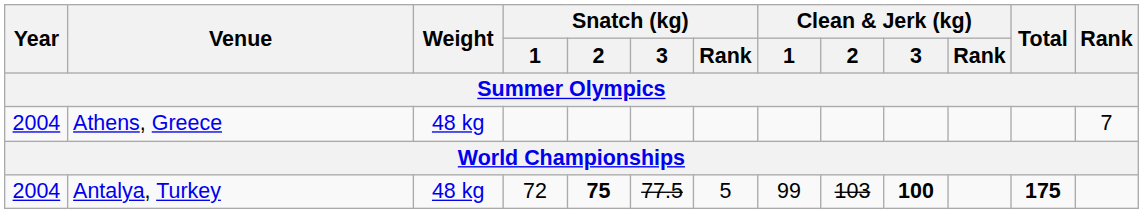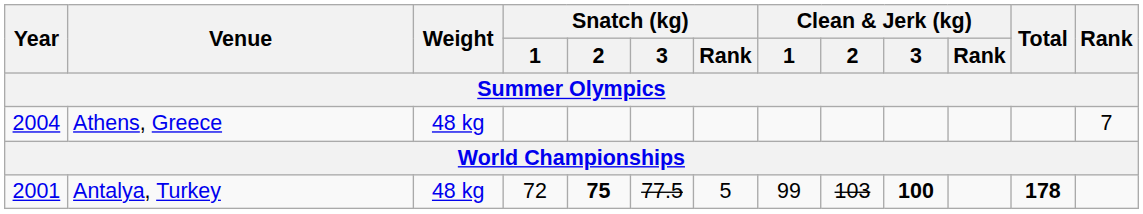Antalya, Turkey | Year: 2004 -> 2001
Antalya, Turkey | Total: 175 -> 178
